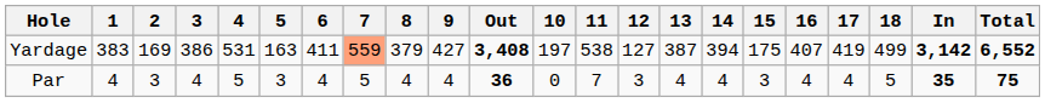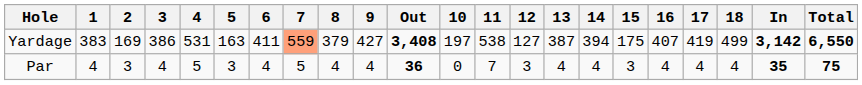Yardage | Total: 6,552 -> 6,550
Par | 18: 5 -> 4
